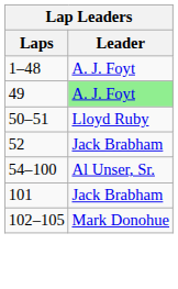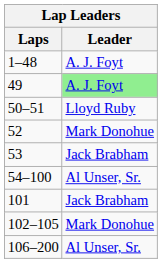52 | Leader: Jack Brabham -> Mark Donohue
+ row: 53 | Jack Brabham
+ row: 106–200 | Al Unser, Sr.
